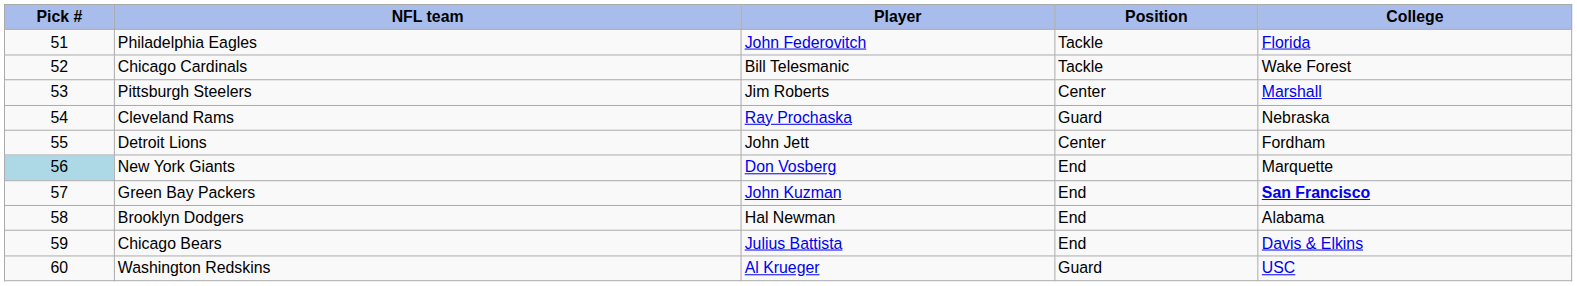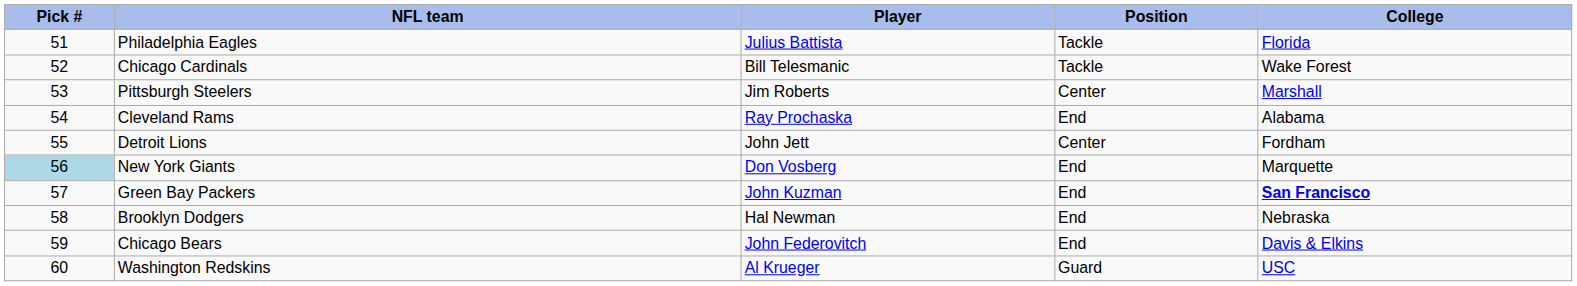Philadelphia Eagles | Player: John Federovitch -> Julius Battista
Cleveland Rams | Position: Guard -> End
Cleveland Rams | College: Nebraska -> Alabama
Brooklyn Dodgers | College: Alabama -> Nebraska
Chicago Bears | Player: Julius Battista -> John Federovitch
